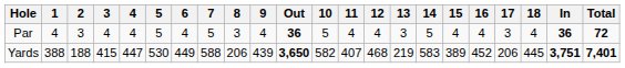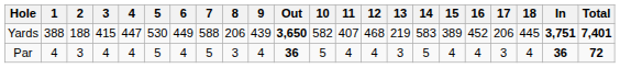rows swapped: Yards <-> Par
